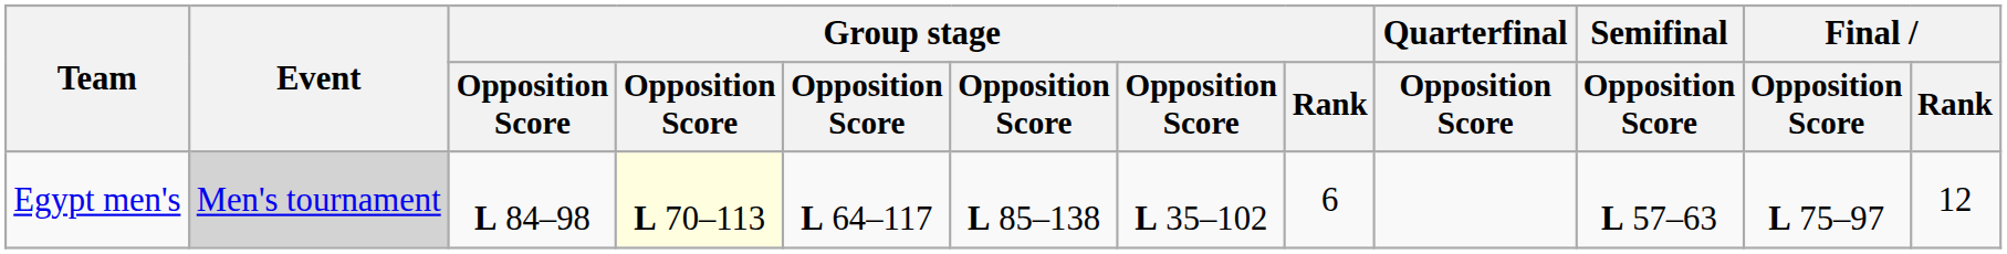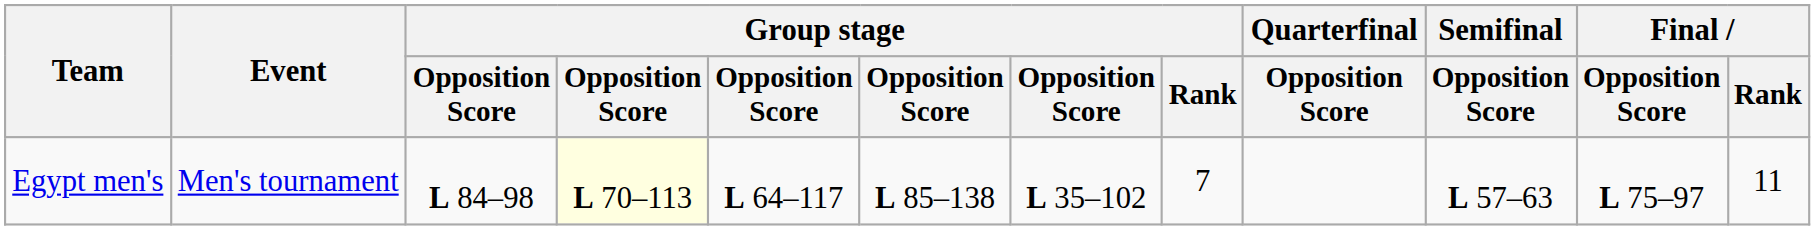Egypt men's | Event: lightgrey background -> no background
Egypt men's | Group stage / Rank: 6 -> 7
Egypt men's | Final / Rank: 12 -> 11
